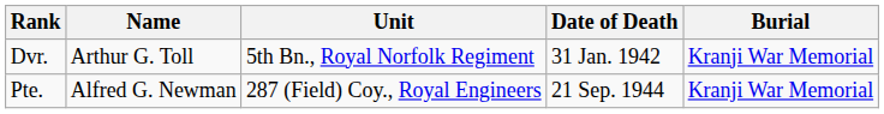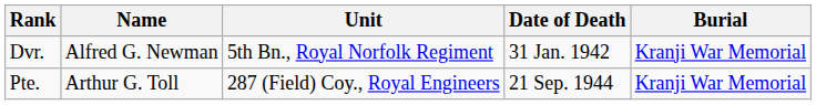Dvr. | Name: Arthur G. Toll -> Alfred G. Newman
Pte. | Name: Alfred G. Newman -> Arthur G. Toll
